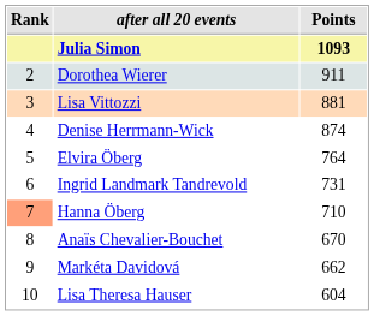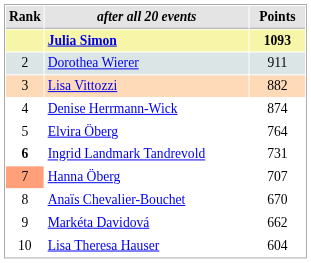Lisa Vittozzi | Points: 881 -> 882
Ingrid Landmark Tandrevold | Rank: normal -> bold
Hanna Öberg | Points: 710 -> 707
